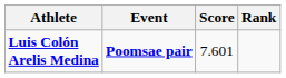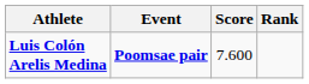Luis Colón Arelis Medina | Score: 7.601 -> 7.600
